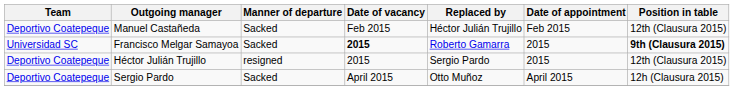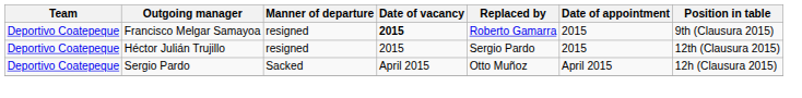- row: Deportivo Coatepeque | Manuel Castañeda | Sacked | Feb 2015 | Héctor Julián Trujillo | Feb 2015 | 12th (Clausura 2015)
Francisco Melgar Samayoa | Team: Universidad SC -> Deportivo Coatepeque
Francisco Melgar Samayoa | Manner of departure: Sacked -> resigned
Francisco Melgar Samayoa | Position in table: bold -> normal
